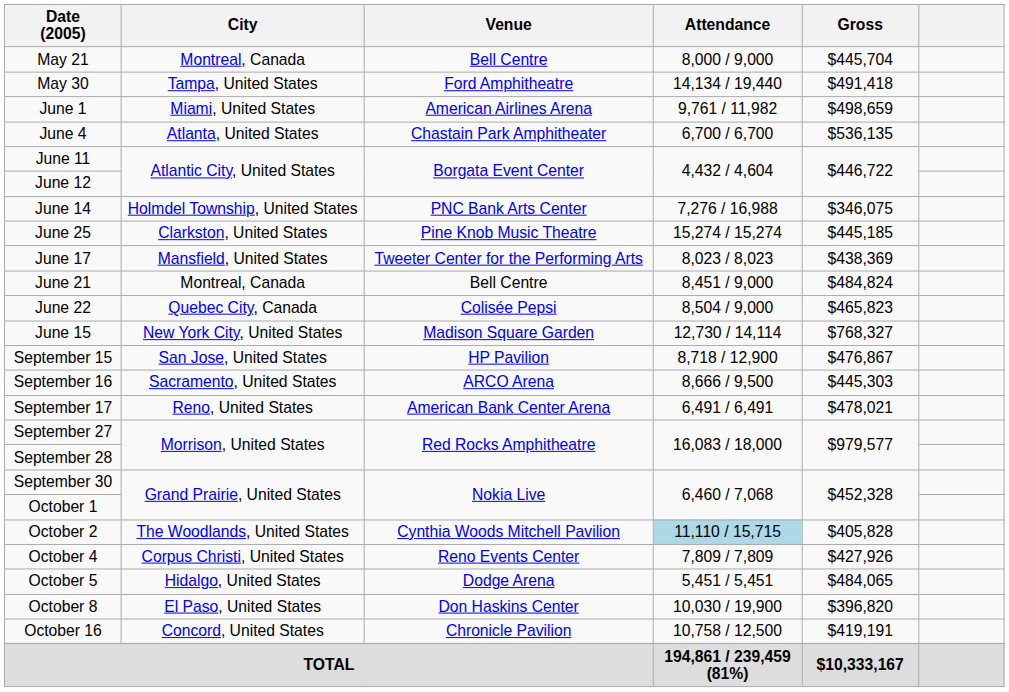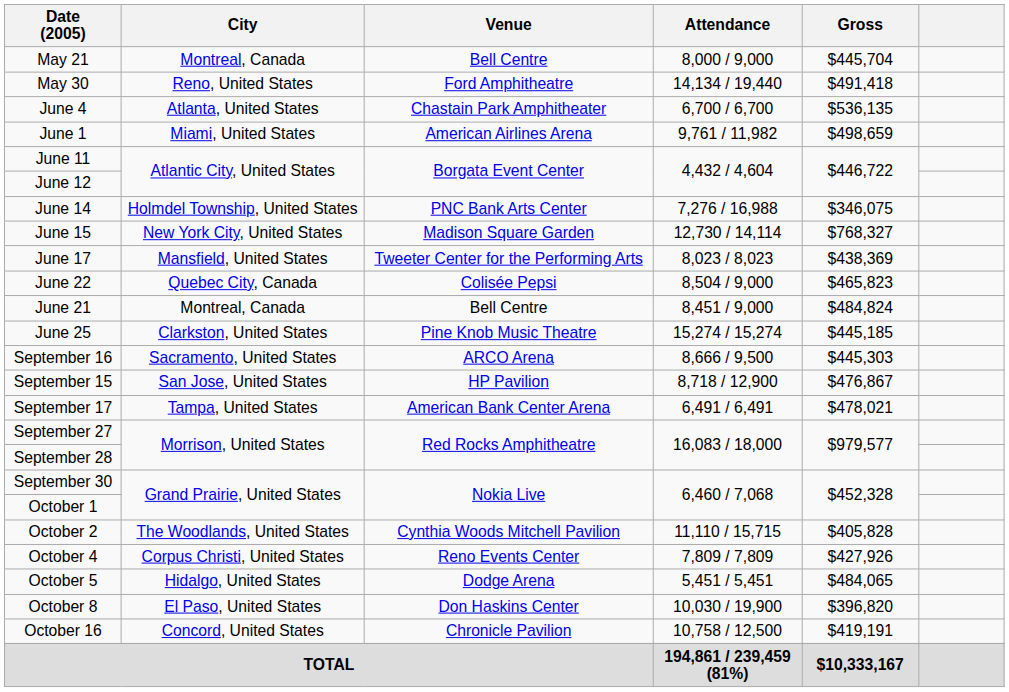May 30 | City: Tampa, United States -> Reno, United States
rows swapped: June 1 <-> June 4
rows swapped: June 15 <-> June 25
rows swapped: June 21 <-> June 22
rows swapped: September 15 <-> September 16
September 17 | City: Reno, United States -> Tampa, United States
October 2 | Attendance: lightblue background -> no background
